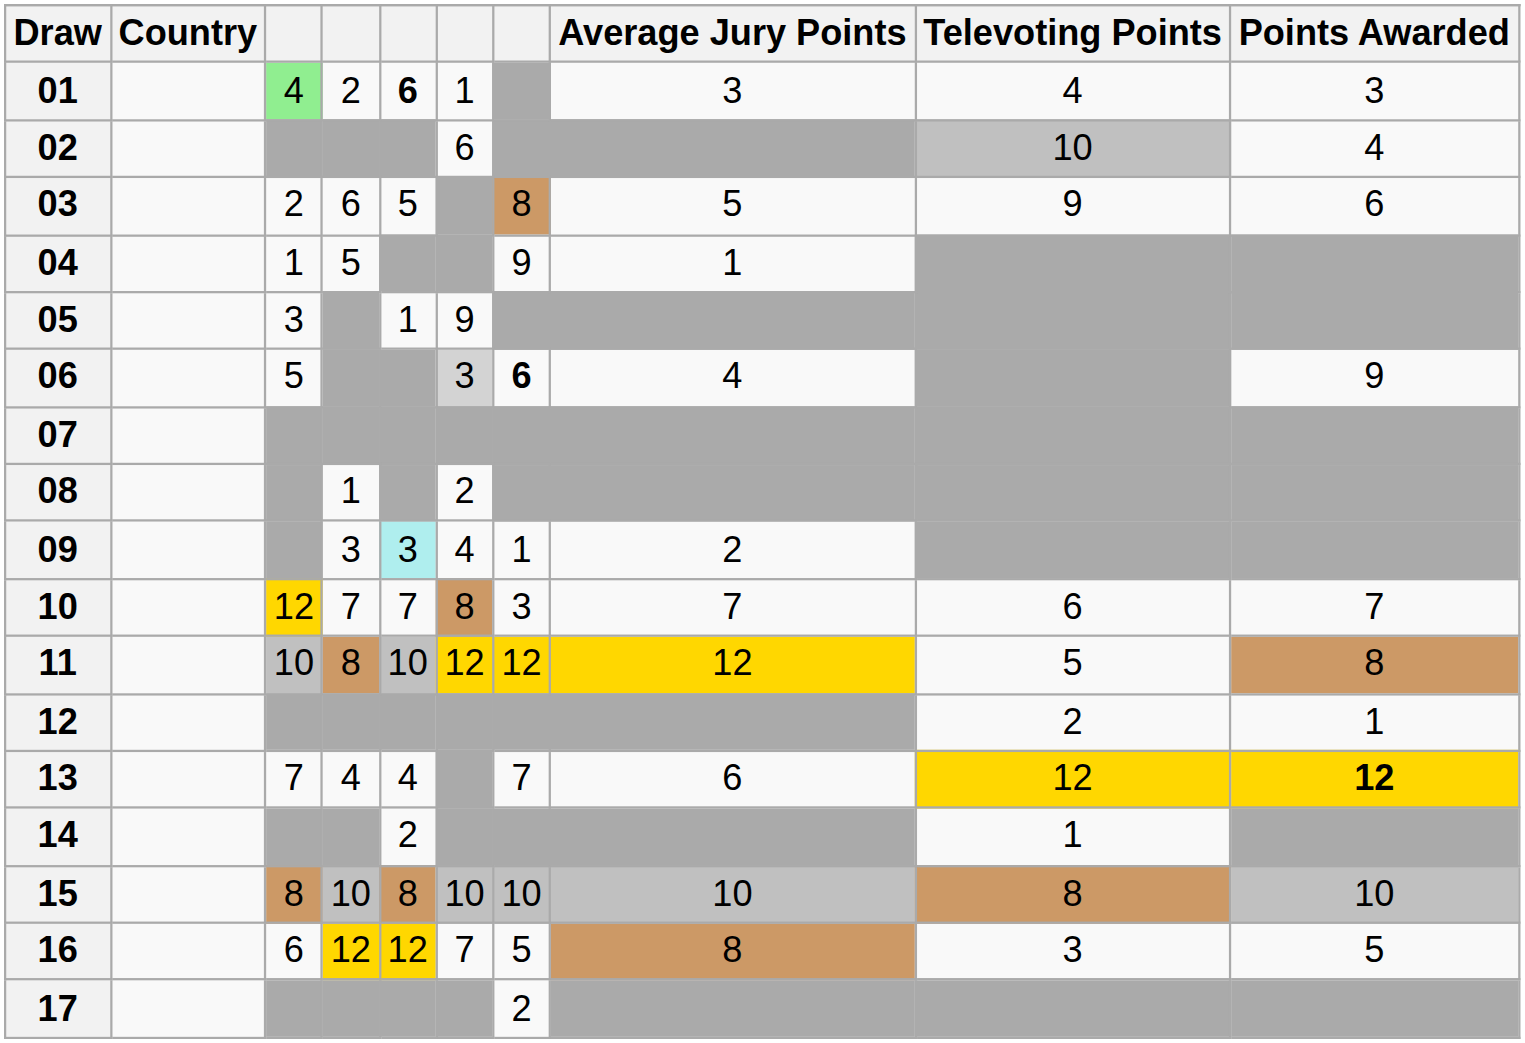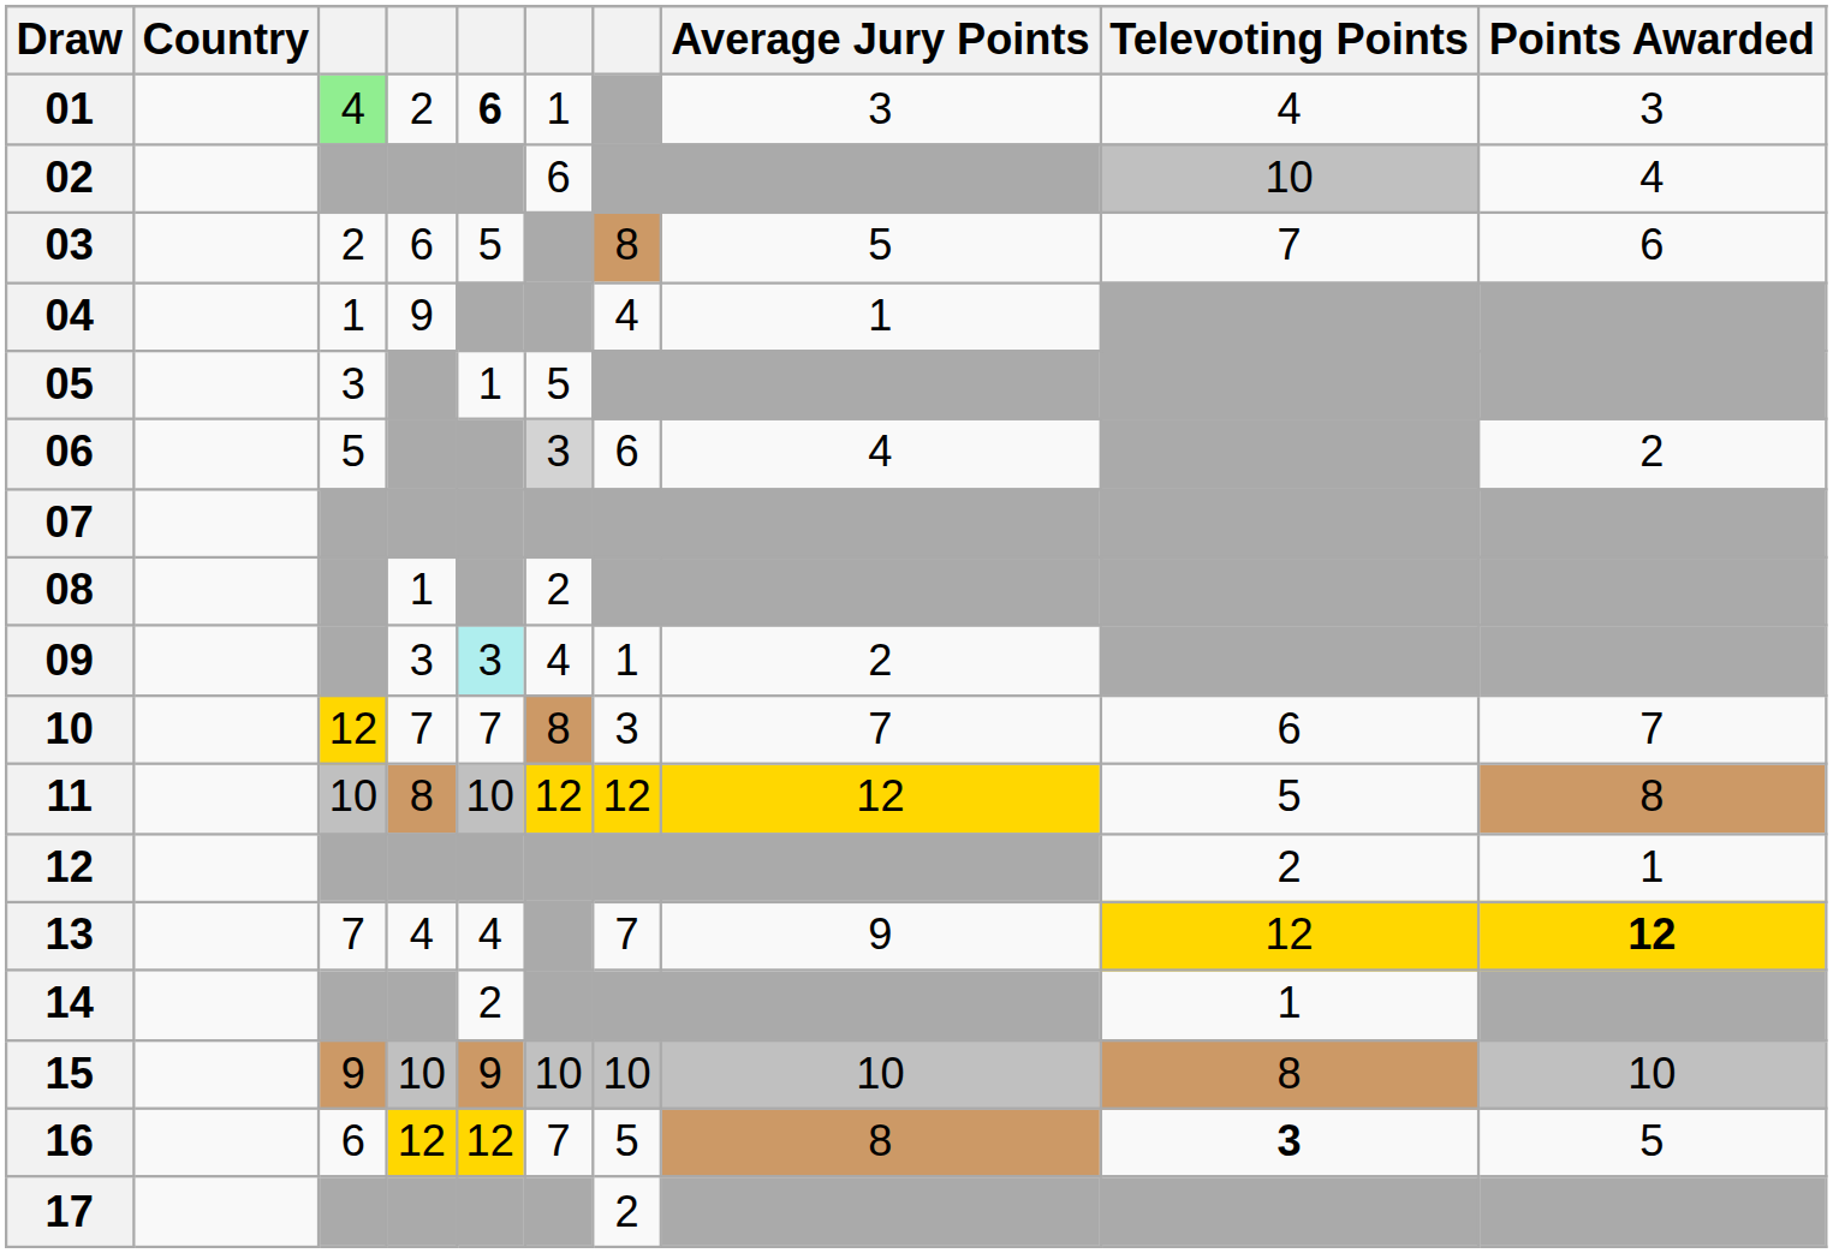03 | Televoting Points: 9 -> 7
04 | column 4: 5 -> 9
04 | column 7: 9 -> 4
05 | column 6: 9 -> 5
06 | column 7: bold -> normal
06 | Points Awarded: 9 -> 2
13 | Average Jury Points: 6 -> 9
15 | column 3: 8 -> 9
15 | column 5: 8 -> 9
16 | Televoting Points: normal -> bold
